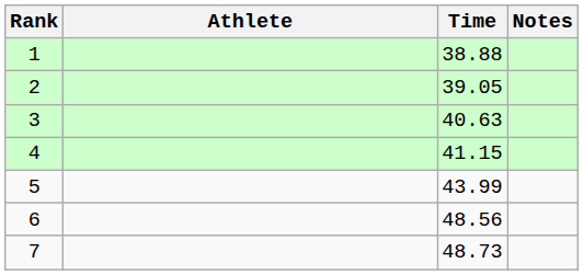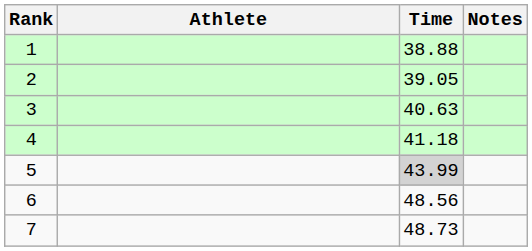4 | Time: 41.15 -> 41.18
5 | Time: no background -> lightgrey background
